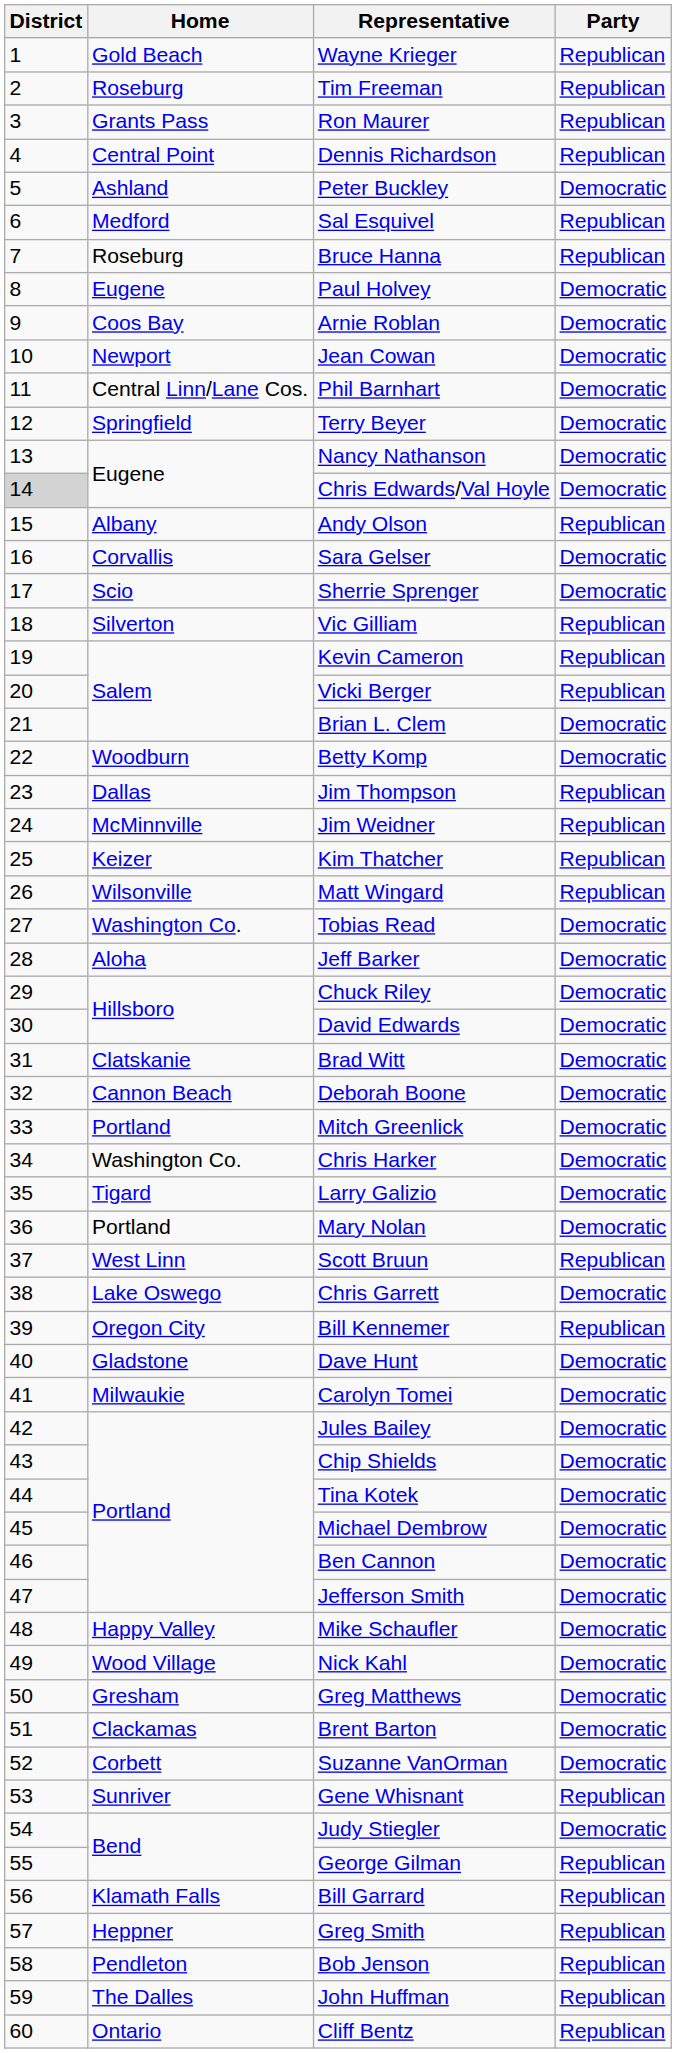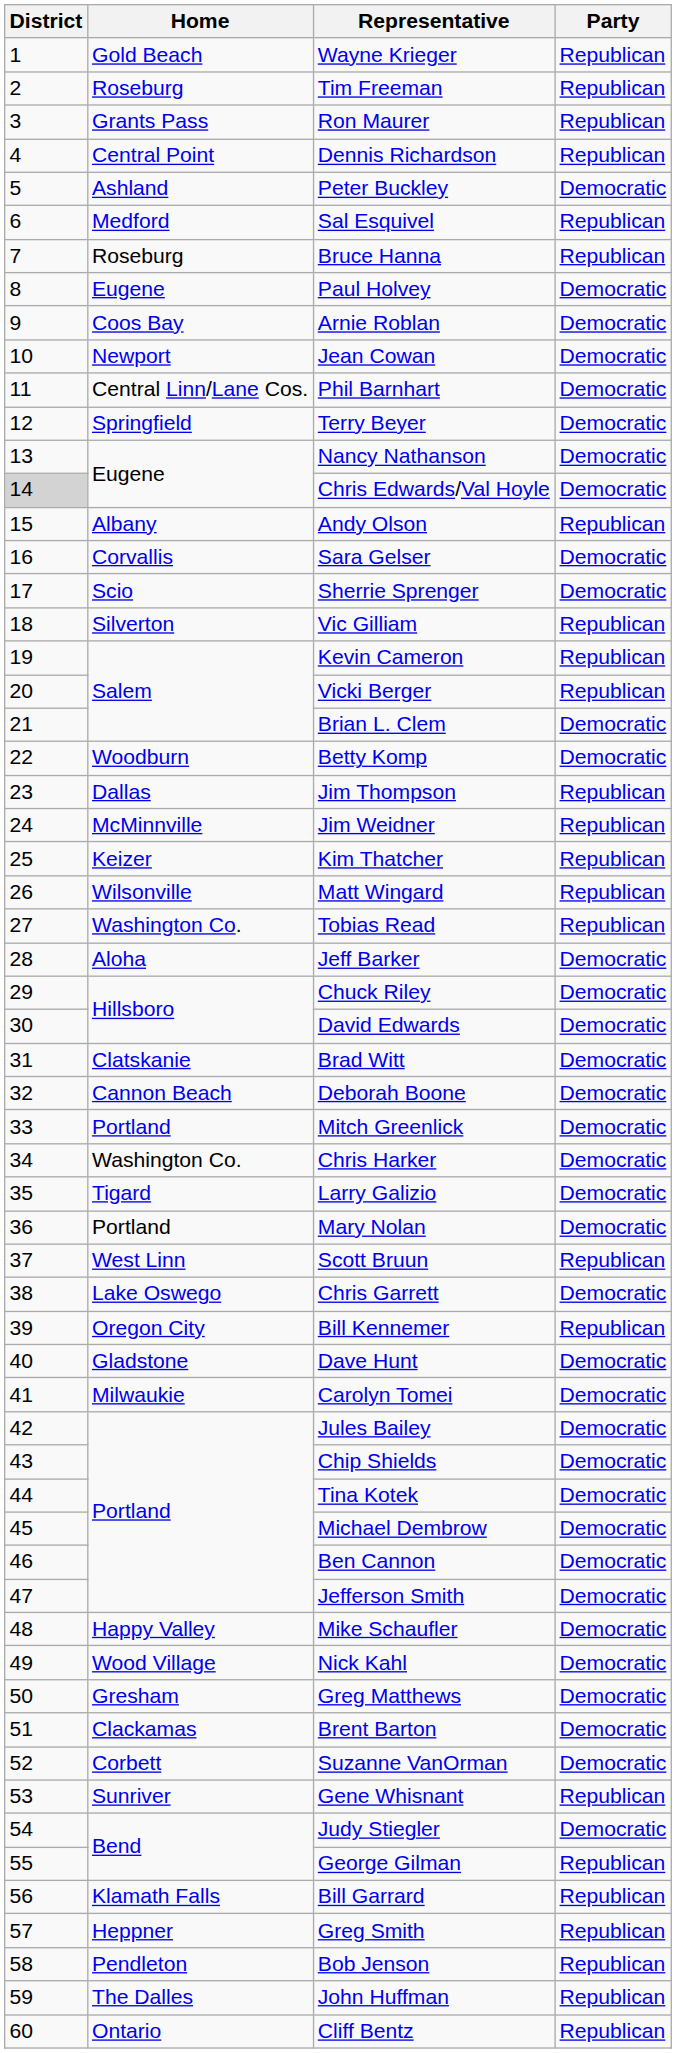Tobias Read | Party: Democratic -> Republican
